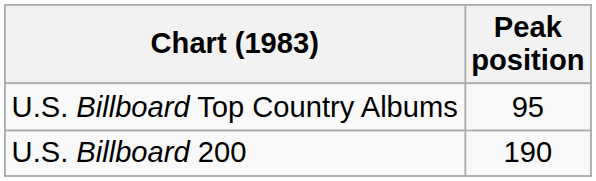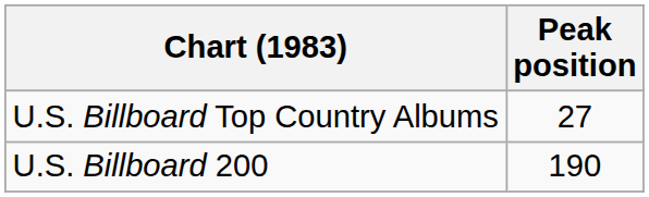U.S. Billboard Top Country Albums | Peak position: 95 -> 27
